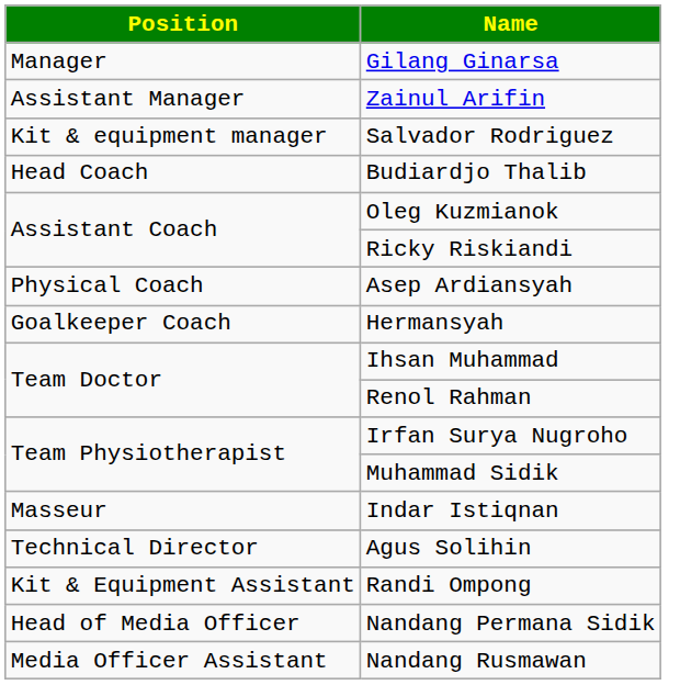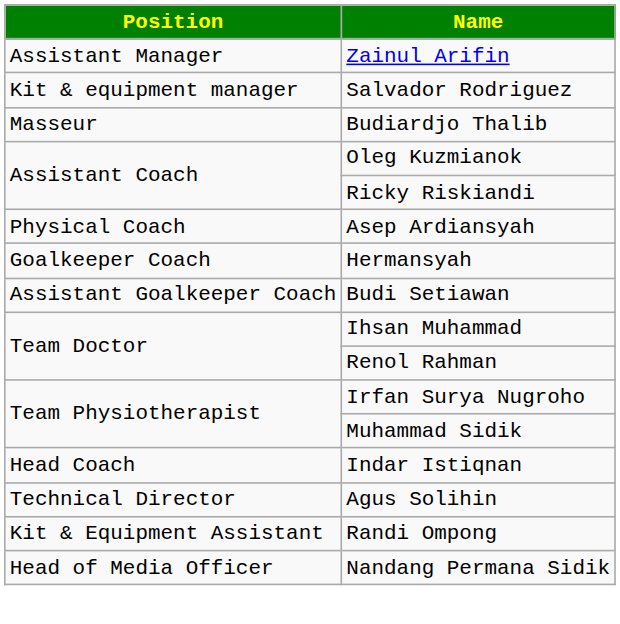- row: Manager | Gilang Ginarsa
Budiardjo Thalib | Position: Head Coach -> Masseur
+ row: Assistant Goalkeeper Coach | Budi Setiawan
Indar Istiqnan | Position: Masseur -> Head Coach
- row: Media Officer Assistant | Nandang Rusmawan
